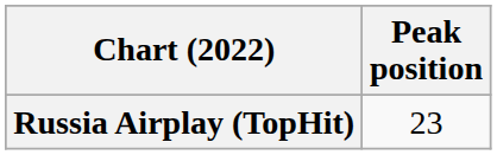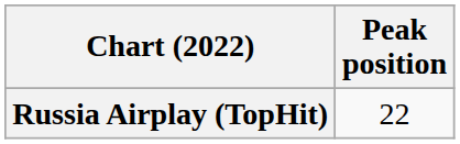Russia Airplay (TopHit) | Peak position: 23 -> 22
